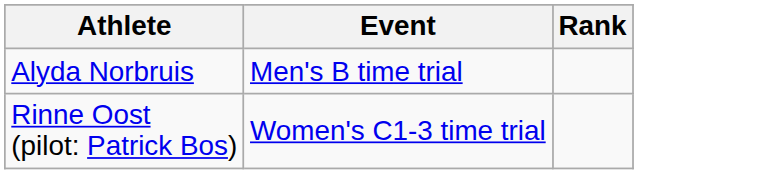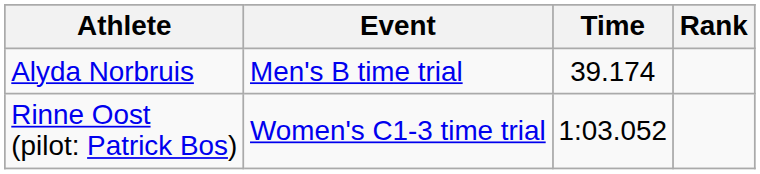+ column: Time | 39.174 | 1:03.052
